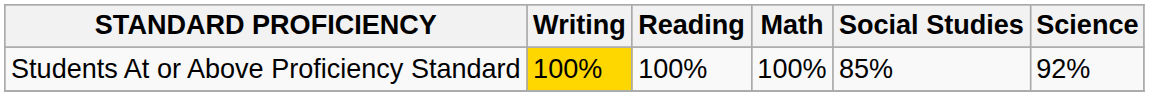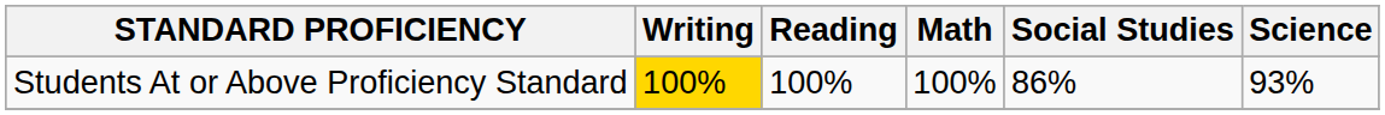Students At or Above Proficiency Standard | Social Studies: 85% -> 86%
Students At or Above Proficiency Standard | Science: 92% -> 93%
